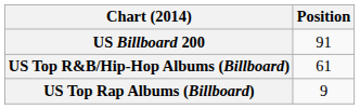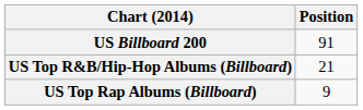US Top R&B/Hip-Hop Albums (Billboard) | Position: 61 -> 21
